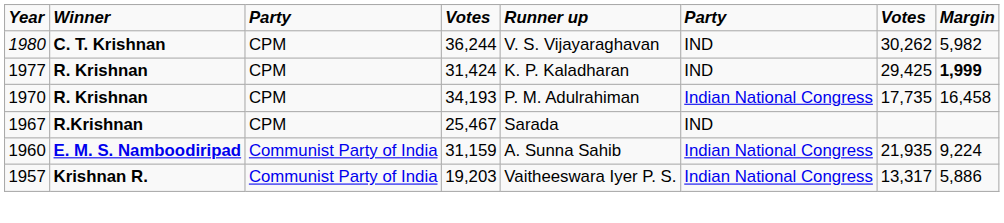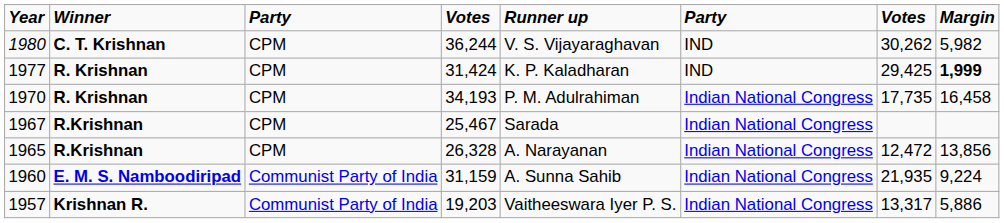1967 | column 6: IND -> Indian National Congress
+ row: 1965 | R.Krishnan | CPM | 26,328 | A. Narayanan | Indian National Congress | 12,472 | 13,856
